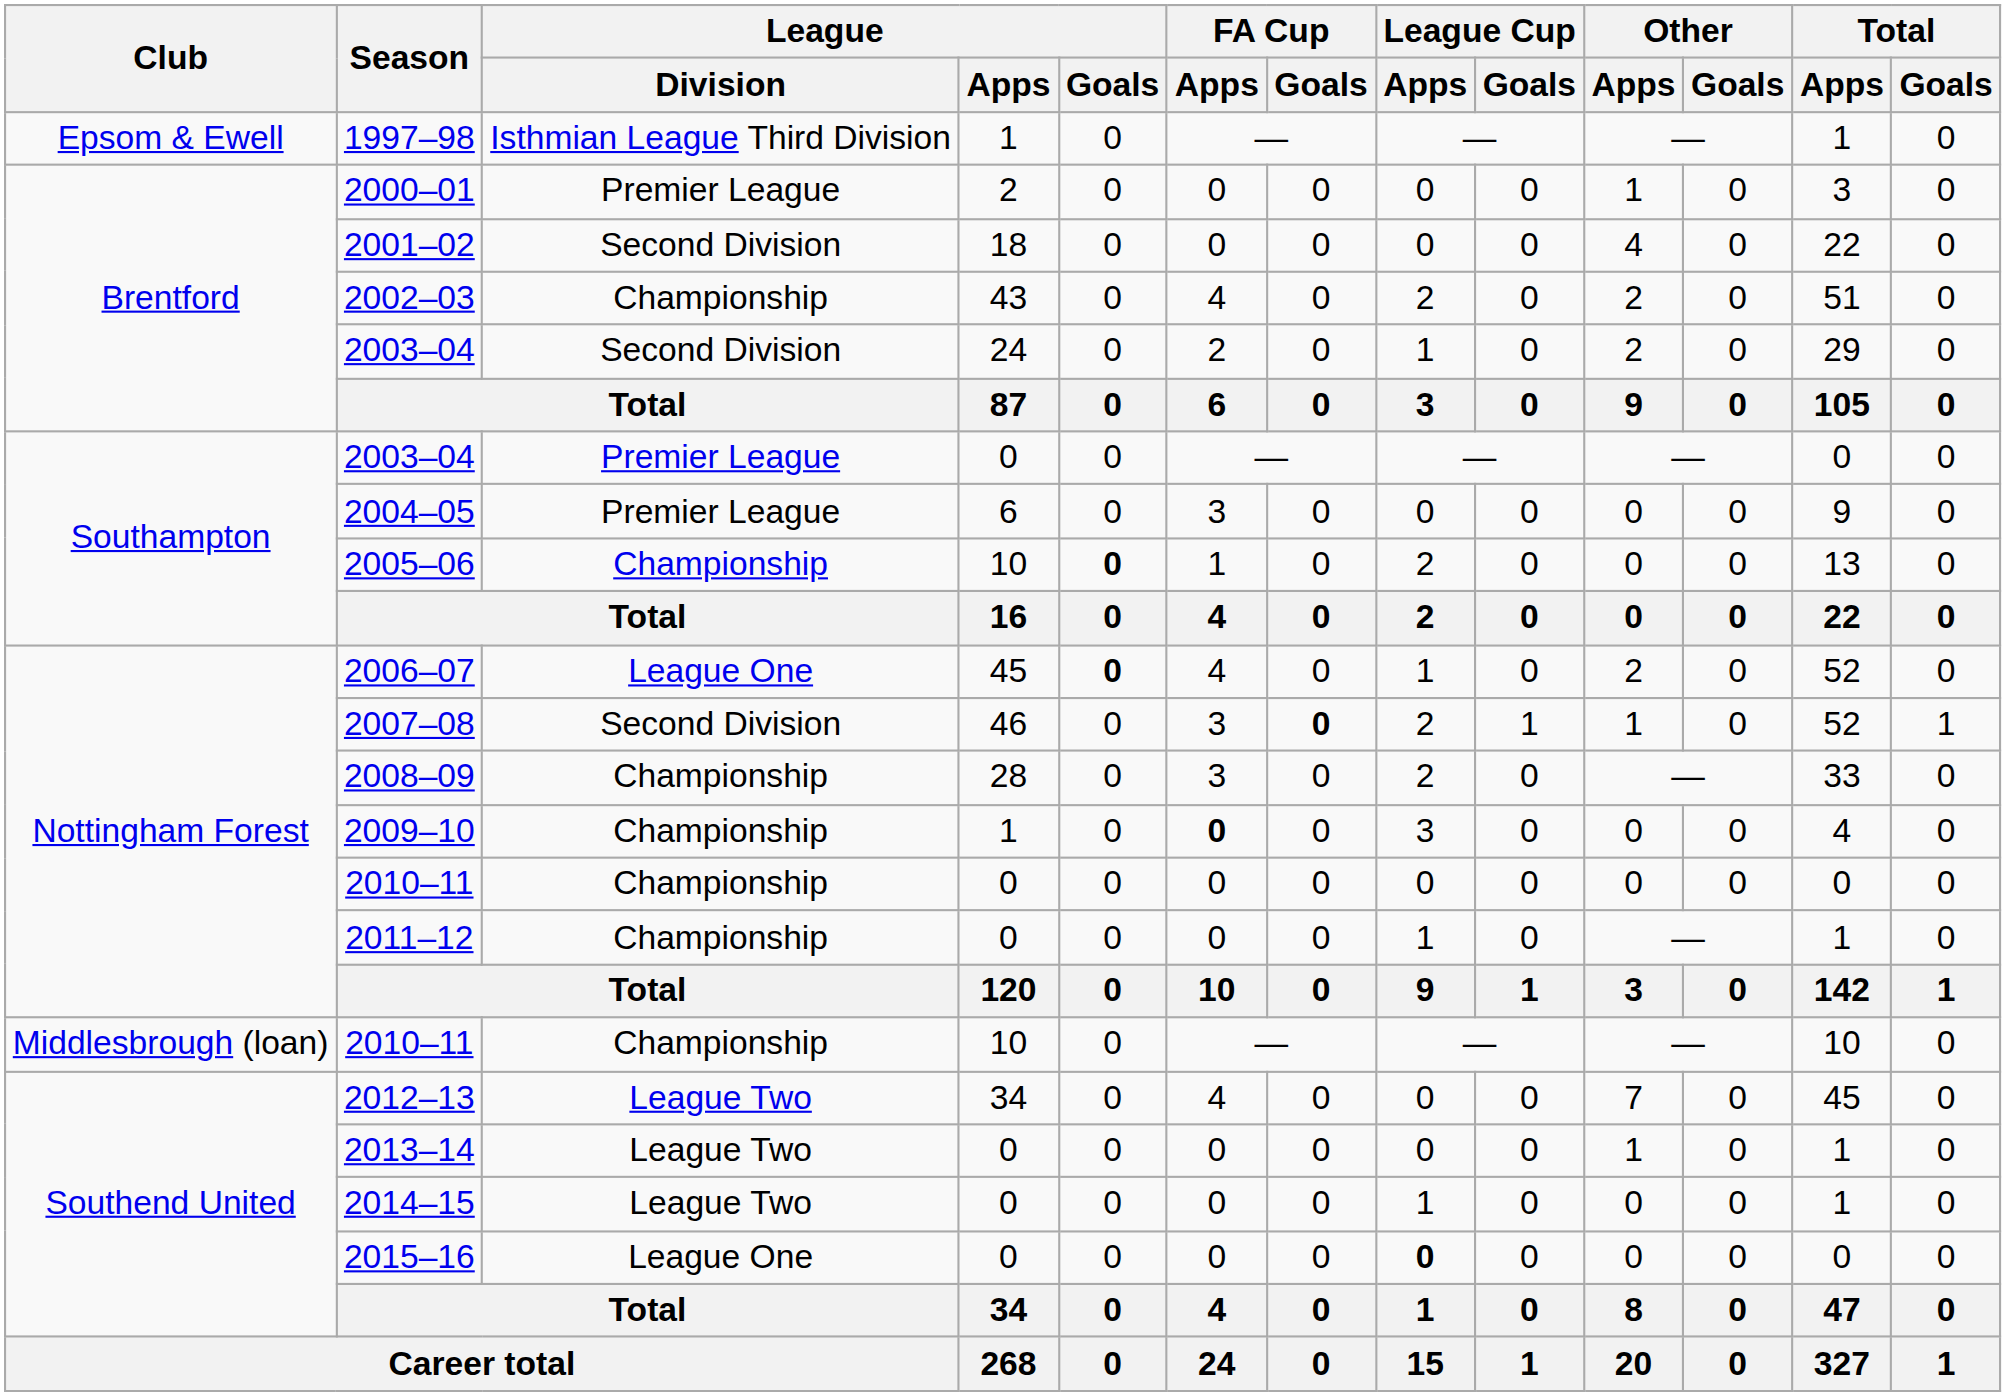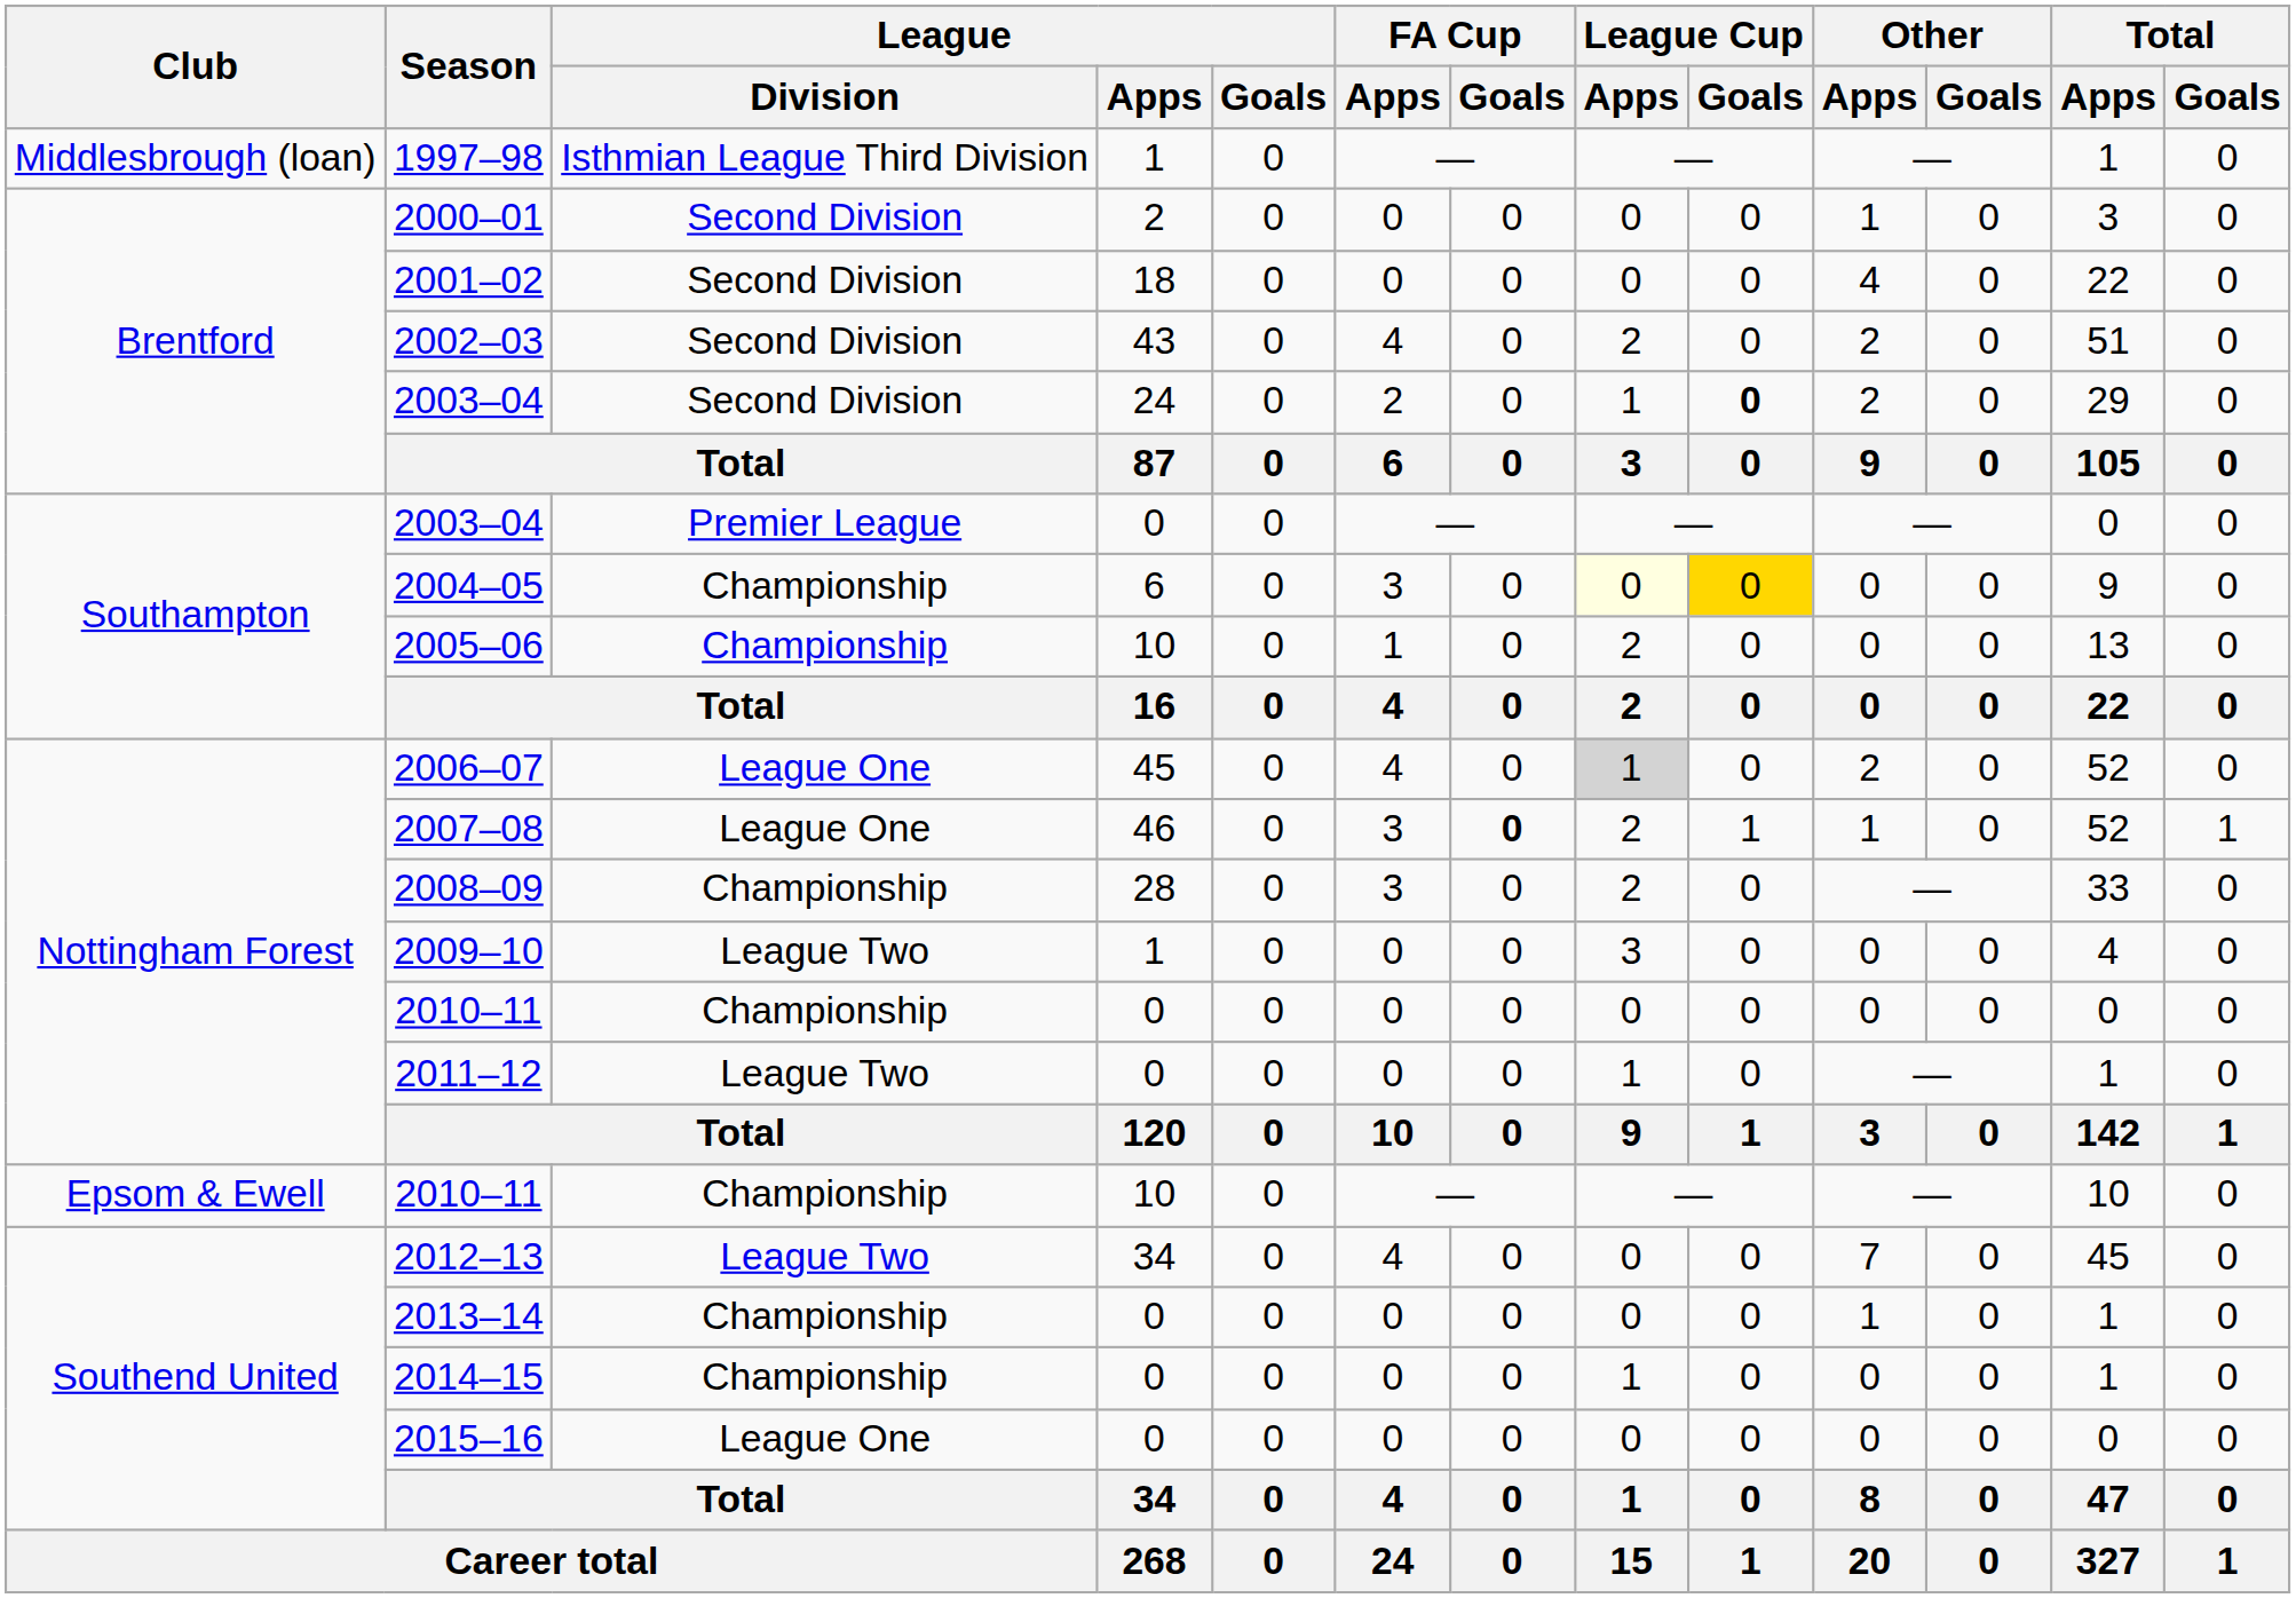1997–98 | Club: Epsom & Ewell -> Middlesbrough (loan)
2000–01 | League / Division: Premier League -> Second Division
2002–03 | League / Division: Championship -> Second Division
2003–04 / 24 | League Cup / Goals: normal -> bold
2004–05 | League / Division: Premier League -> Championship
2004–05 | League Cup / Apps: no background -> lightyellow background
2004–05 | League Cup / Goals: no background -> gold background
2005–06 | League / Goals: bold -> normal
2006–07 | League / Goals: bold -> normal
2006–07 | League Cup / Apps: no background -> lightgrey background
2007–08 | League / Division: Second Division -> League One
2009–10 | League / Division: Championship -> League Two
2009–10 | FA Cup / Apps: bold -> normal
2011–12 | League / Division: Championship -> League Two
2010–11 / 10 | Club: Middlesbrough (loan) -> Epsom & Ewell
2013–14 | League / Division: League Two -> Championship
2014–15 | League / Division: League Two -> Championship
2015–16 | League Cup / Apps: bold -> normal
